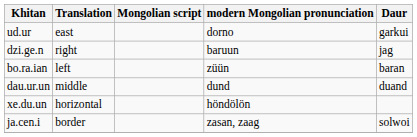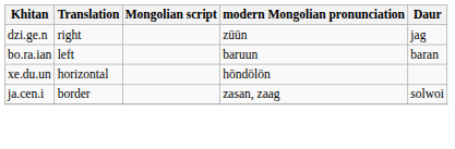- row: ud.ur | east | dorno | garkui
dzi.ge.n | modern Mongolian pronunciation: baruun -> züün
bo.ra.ian | modern Mongolian pronunciation: züün -> baruun
- row: dau.ur.un | middle | dund | duand
